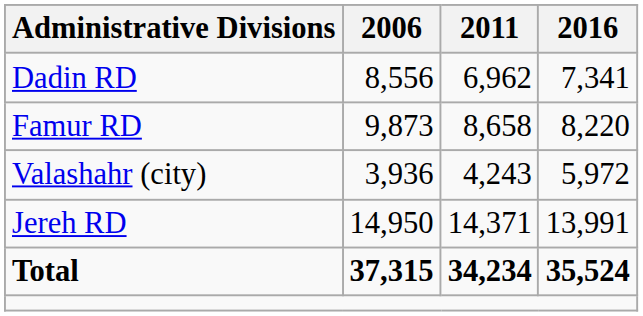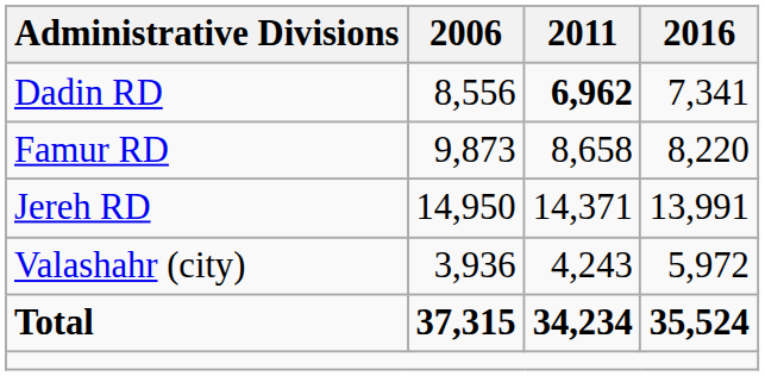Dadin RD | 2011: normal -> bold
rows swapped: Jereh RD <-> Valashahr (city)
